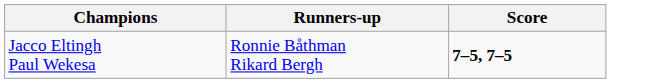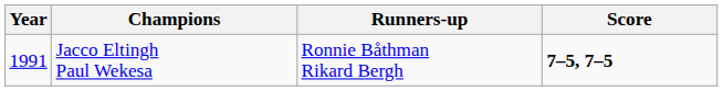+ column: Year | 1991
